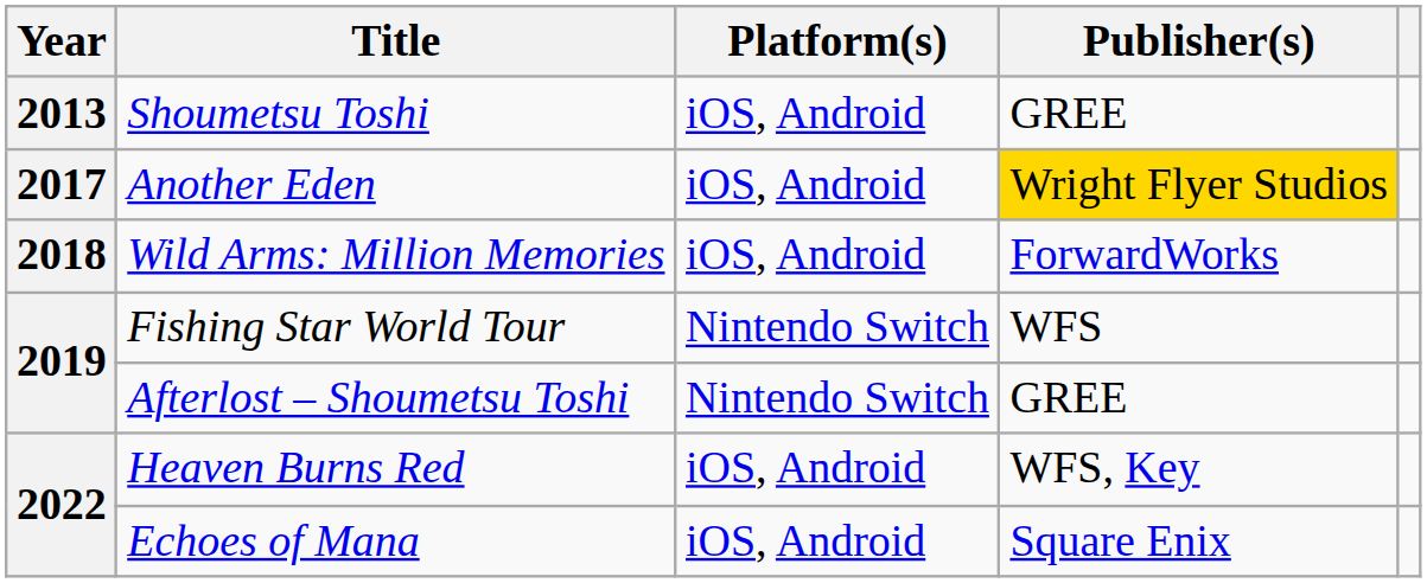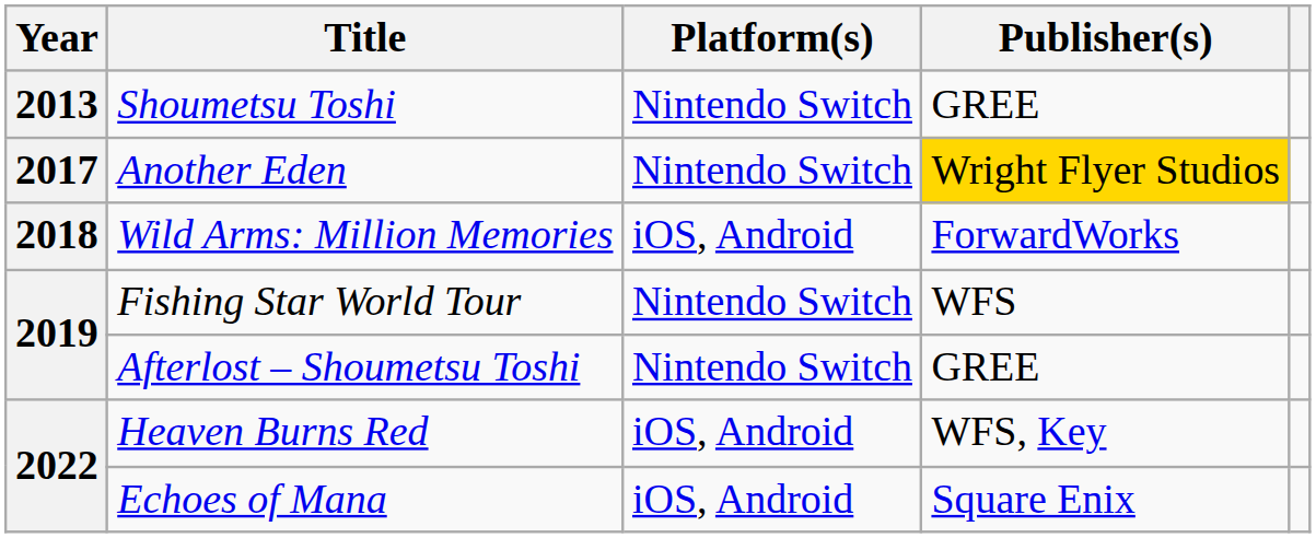Shoumetsu Toshi | Platform(s): iOS, Android -> Nintendo Switch
Another Eden | Platform(s): iOS, Android -> Nintendo Switch
